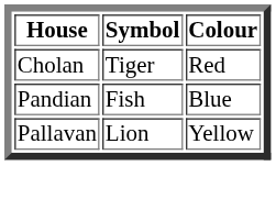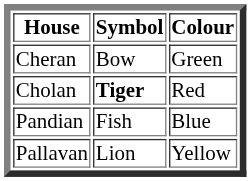+ row: Cheran | Bow | Green
Cholan | Symbol: normal -> bold
